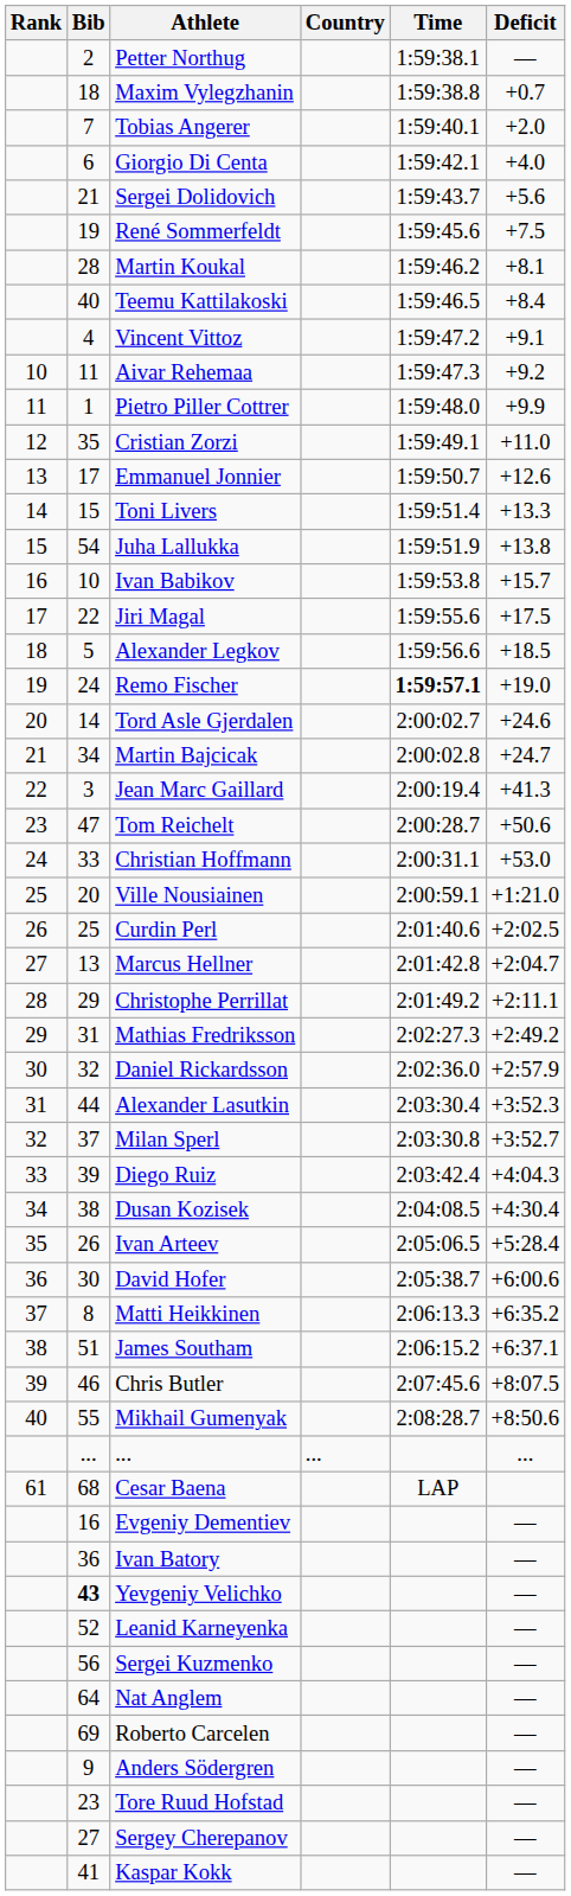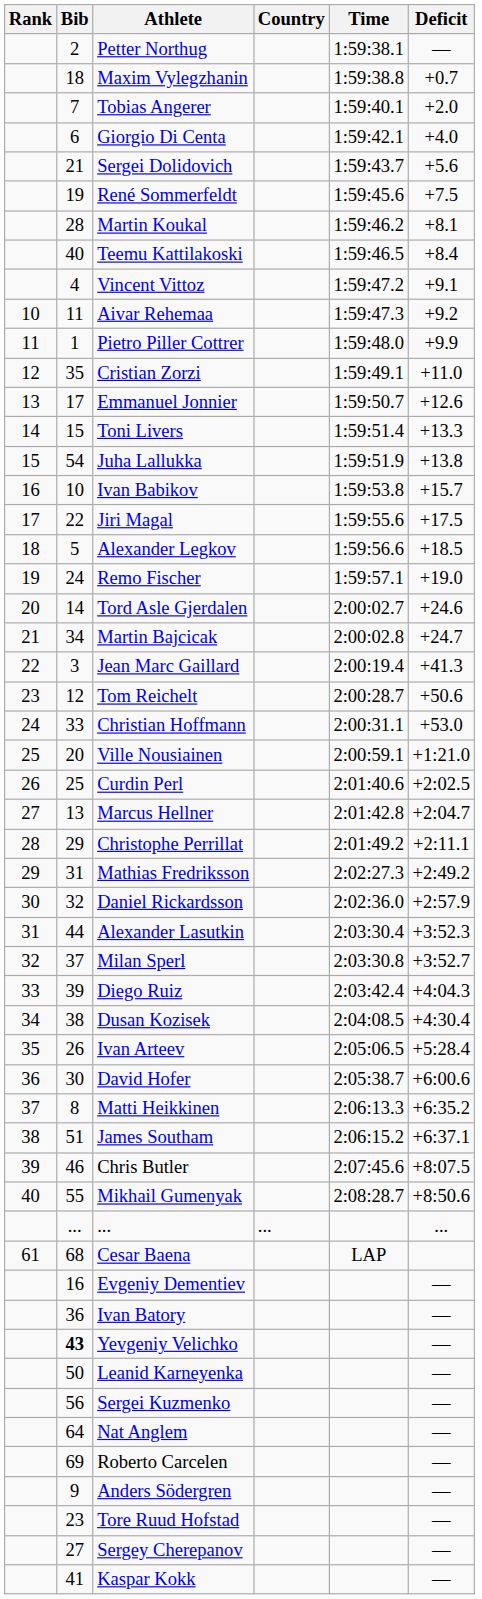Remo Fischer | Time: bold -> normal
Tom Reichelt | Bib: 47 -> 12
Leanid Karneyenka | Bib: 52 -> 50
